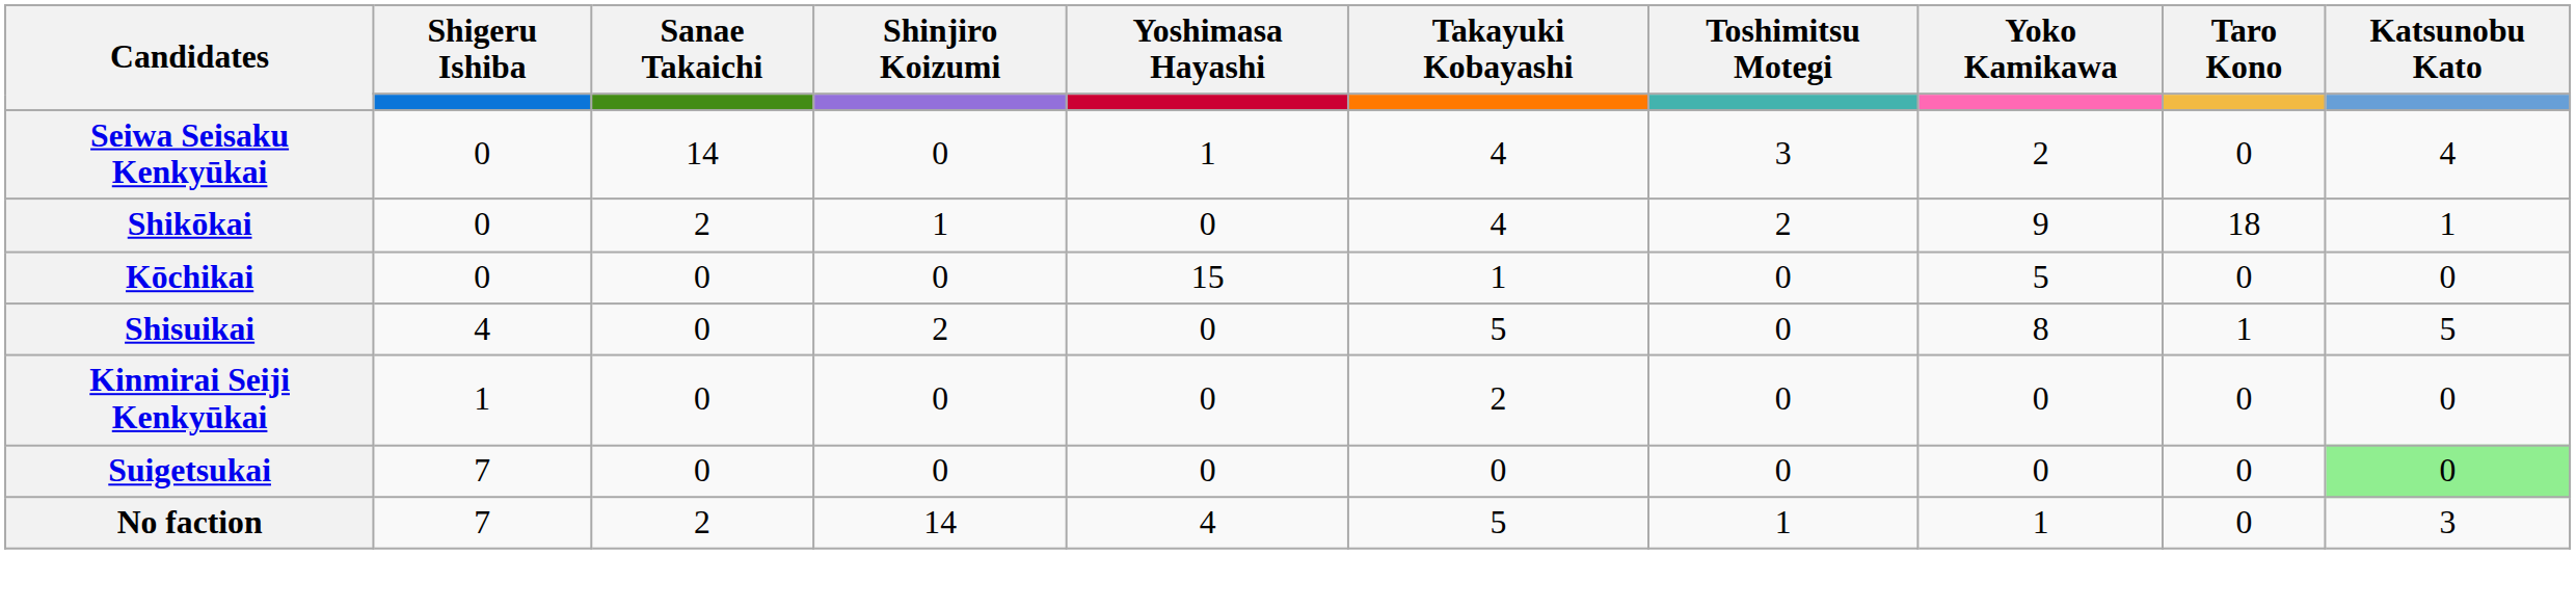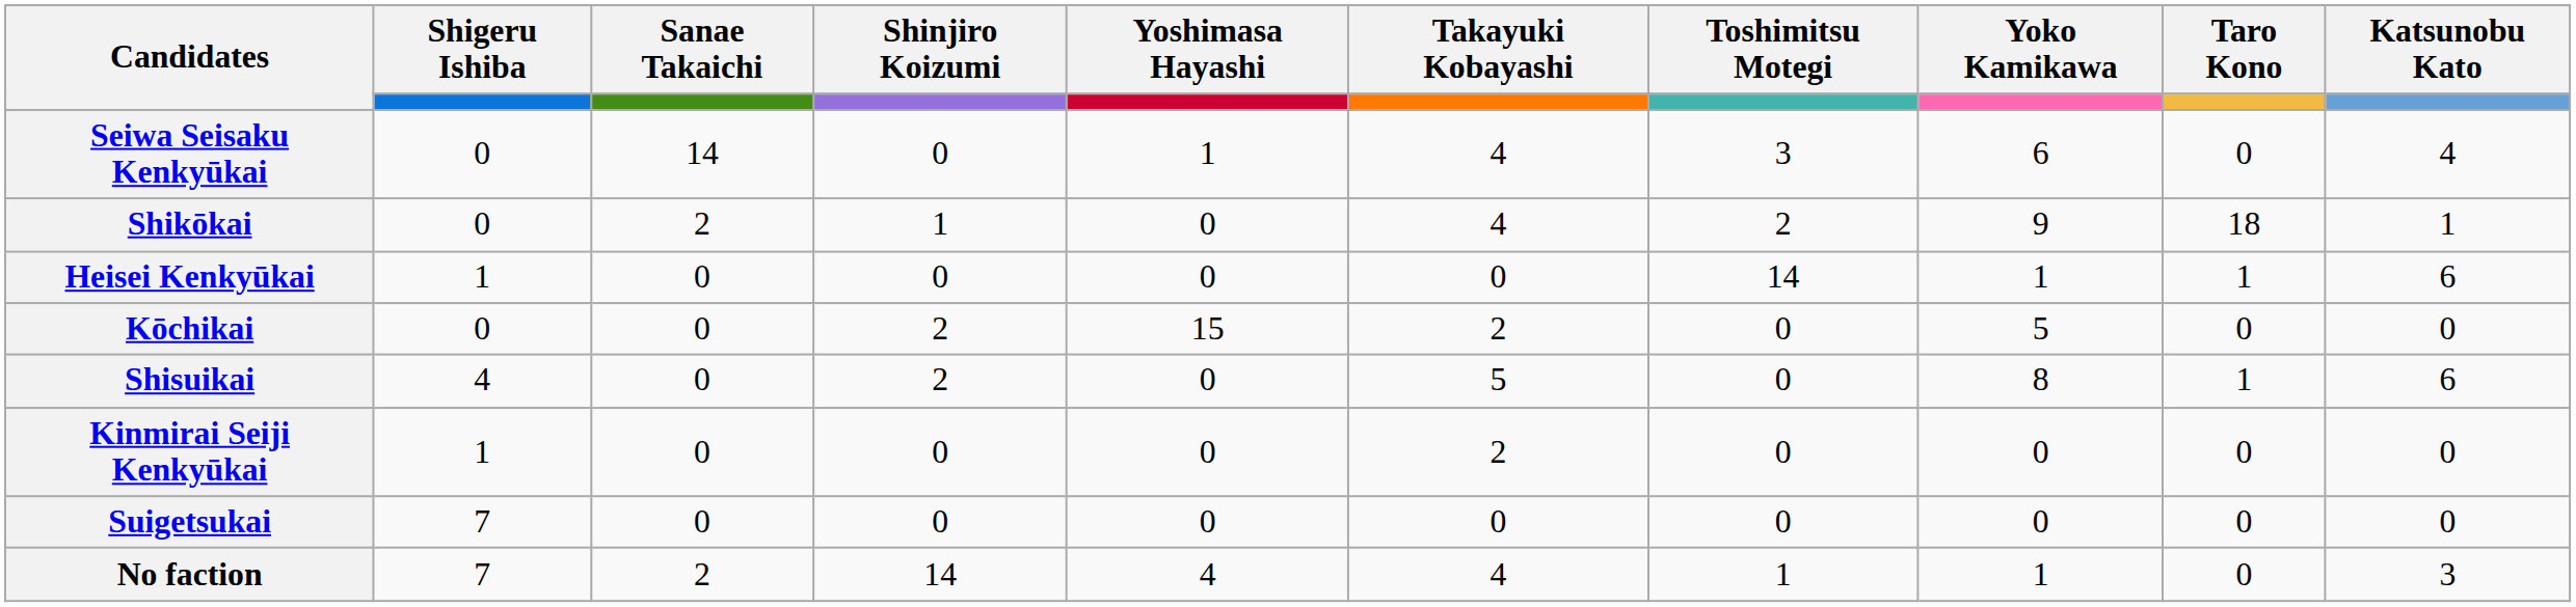Seiwa Seisaku Kenkyūkai | Yoko Kamikawa: 2 -> 6
+ row: Heisei Kenkyūkai | 1 | 0 | 0 | 0 | 0 | 14 | 1 | 1 | 6
Kōchikai | Shinjiro Koizumi: 0 -> 2
Kōchikai | Takayuki Kobayashi: 1 -> 2
Shisuikai | Katsunobu Kato: 5 -> 6
Suigetsukai | Katsunobu Kato: lightgreen background -> no background
No faction | Takayuki Kobayashi: 5 -> 4
